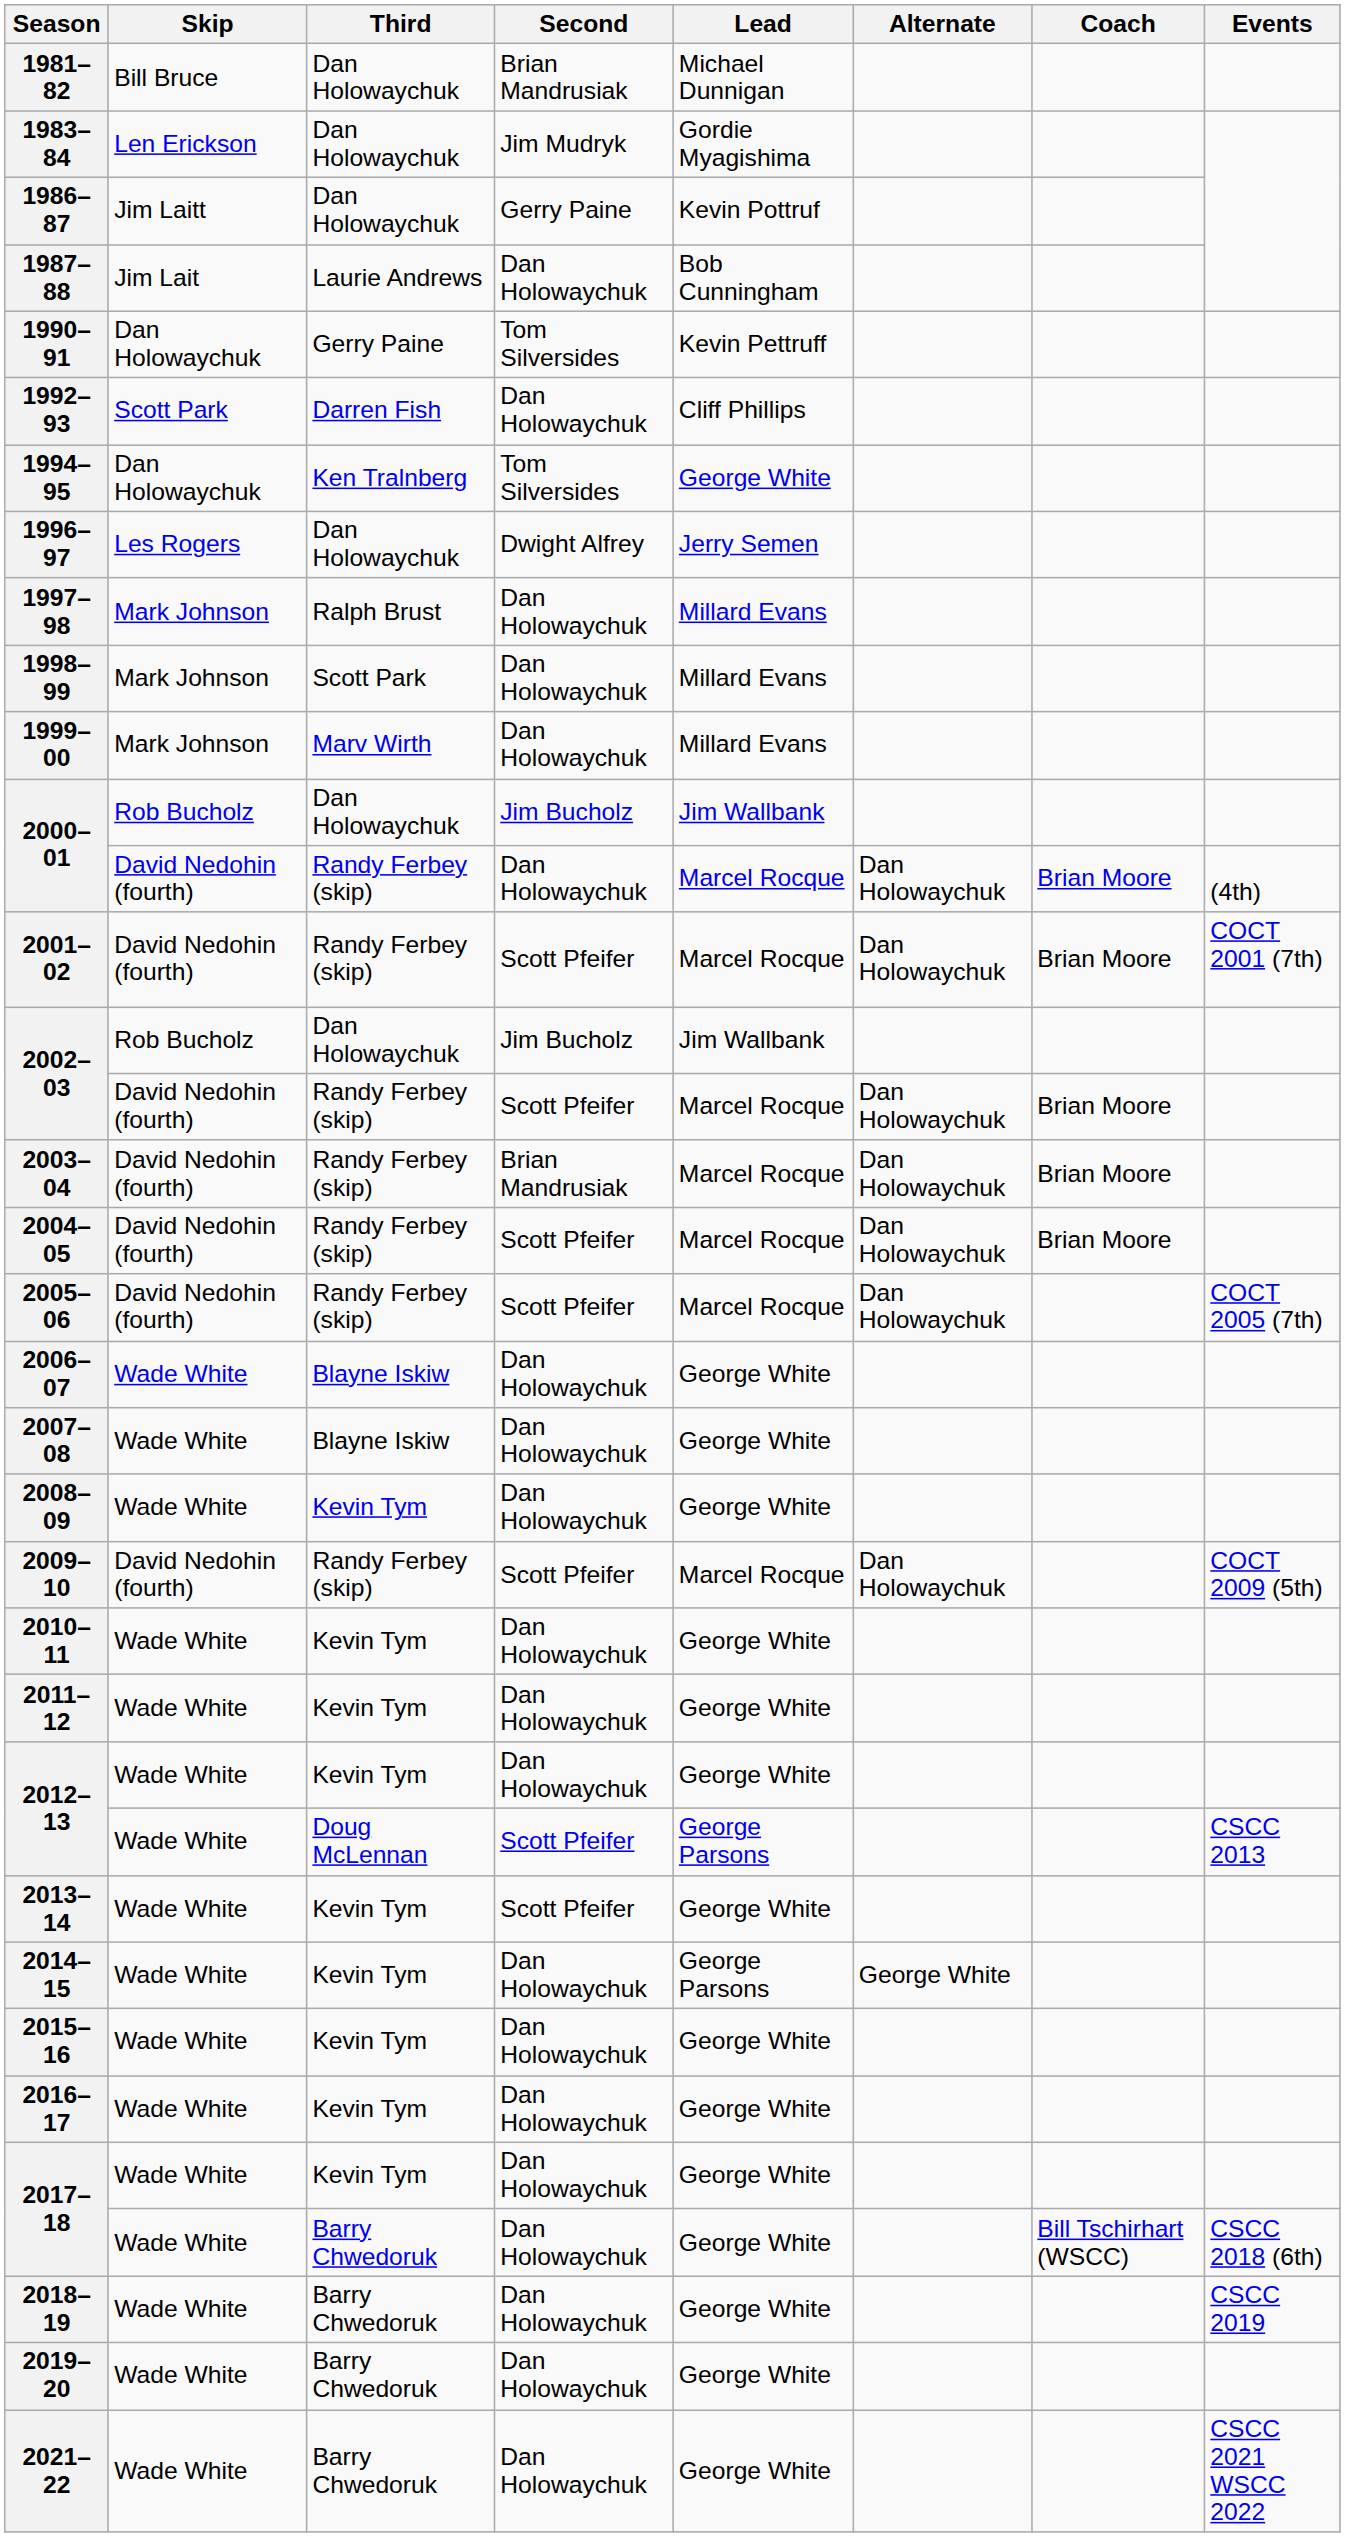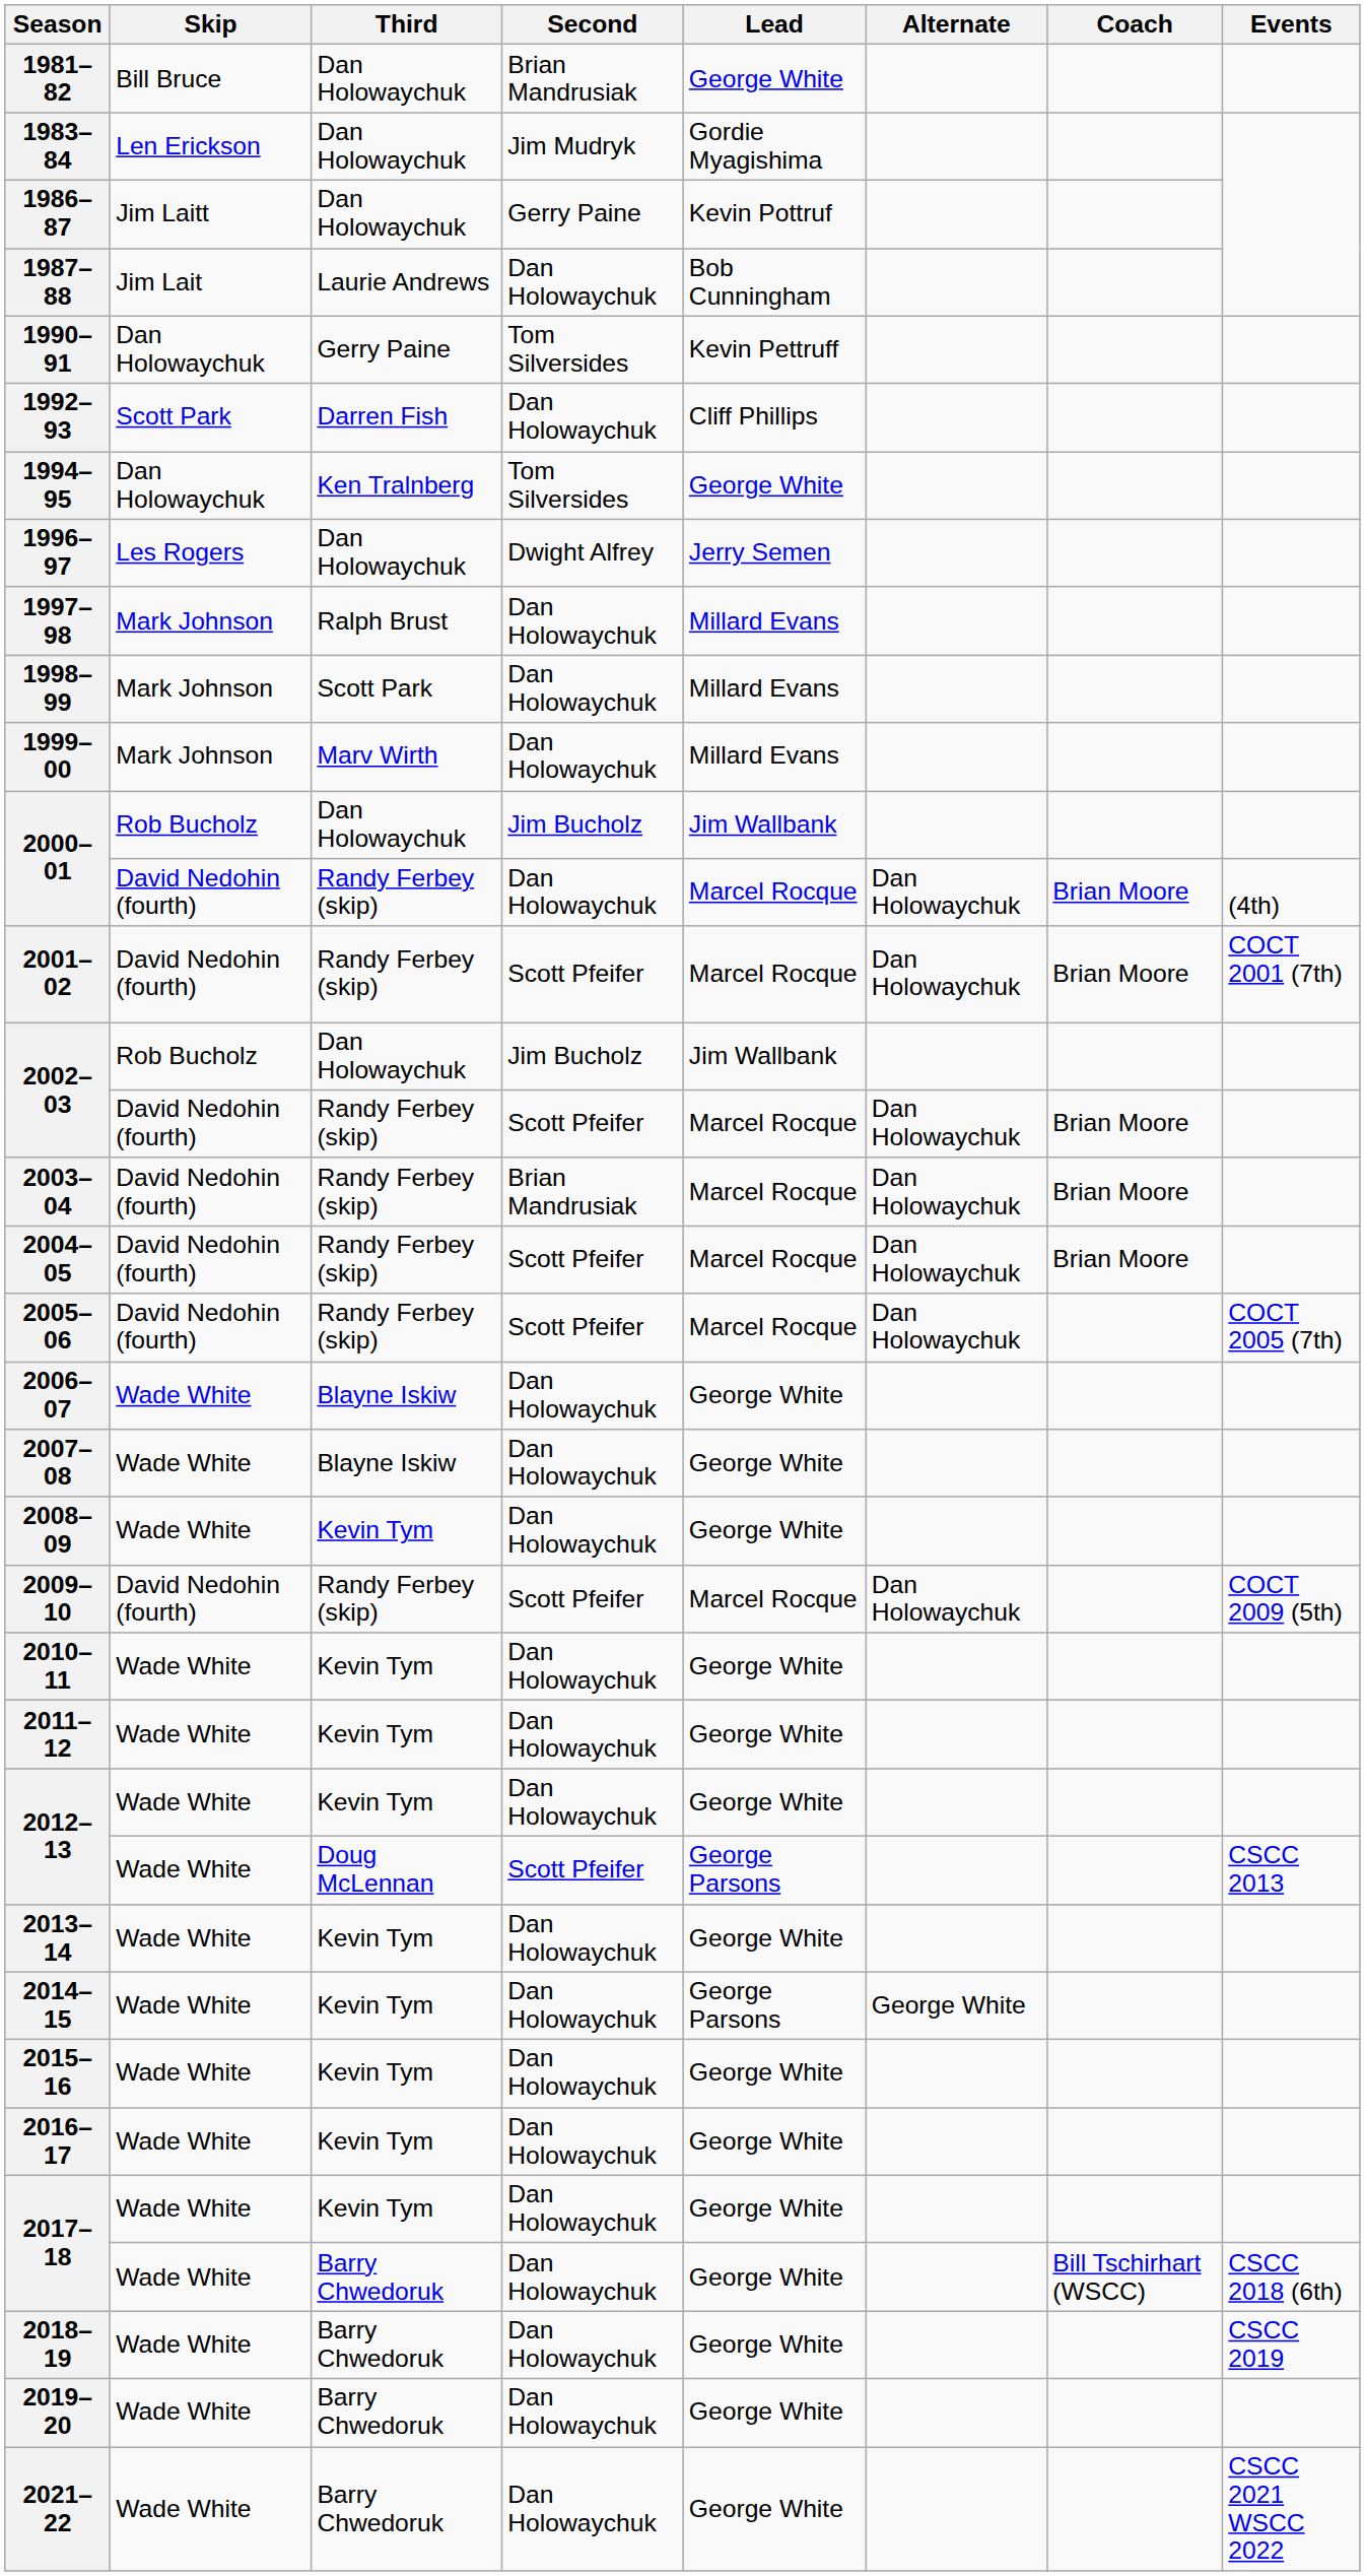1981–82 | Lead: Michael Dunnigan -> George White
2013–14 | Second: Scott Pfeifer -> Dan Holowaychuk
